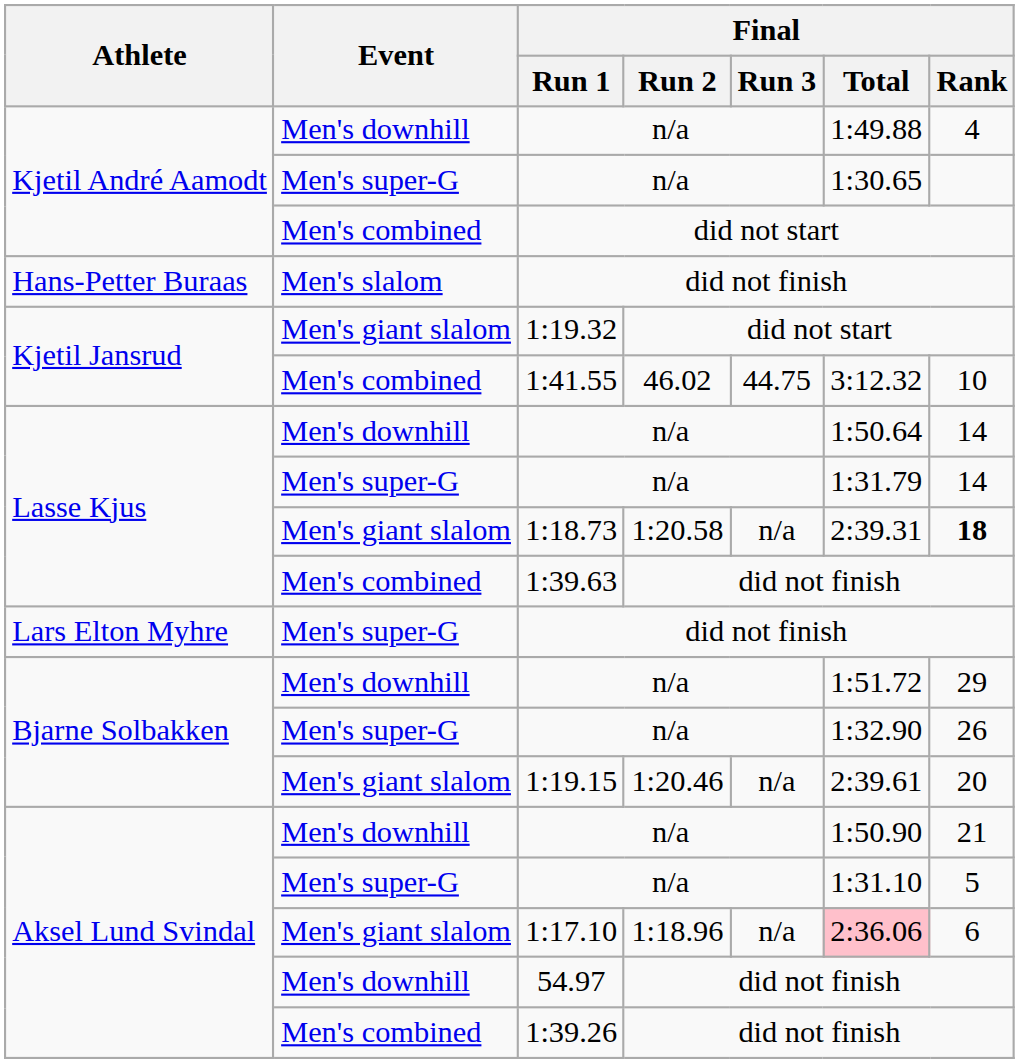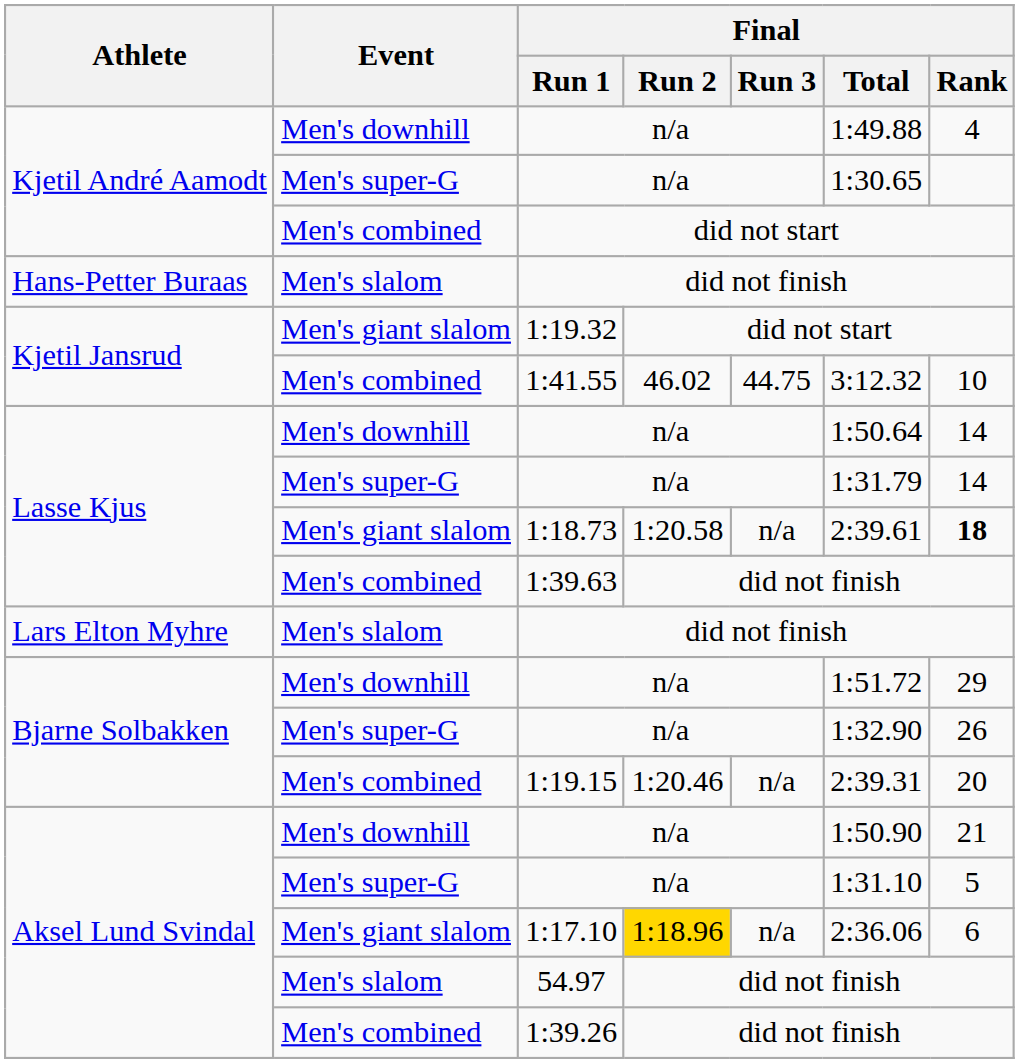1:18.73 | Final / Total: 2:39.31 -> 2:39.61
Lars Elton Myhre / did not finish | Event: Men's super-G -> Men's slalom
1:19.15 | Event: Men's giant slalom -> Men's combined
1:19.15 | Final / Total: 2:39.61 -> 2:39.31
1:17.10 | Final / Run 2: no background -> gold background
1:17.10 | Final / Total: pink background -> no background
54.97 | Event: Men's downhill -> Men's slalom
